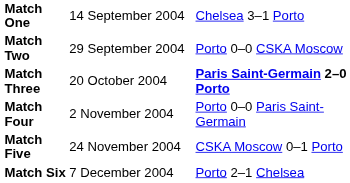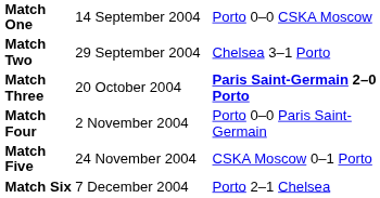Match One | column 3: Chelsea 3–1 Porto -> Porto 0–0 CSKA Moscow
Match Two | column 3: Porto 0–0 CSKA Moscow -> Chelsea 3–1 Porto
